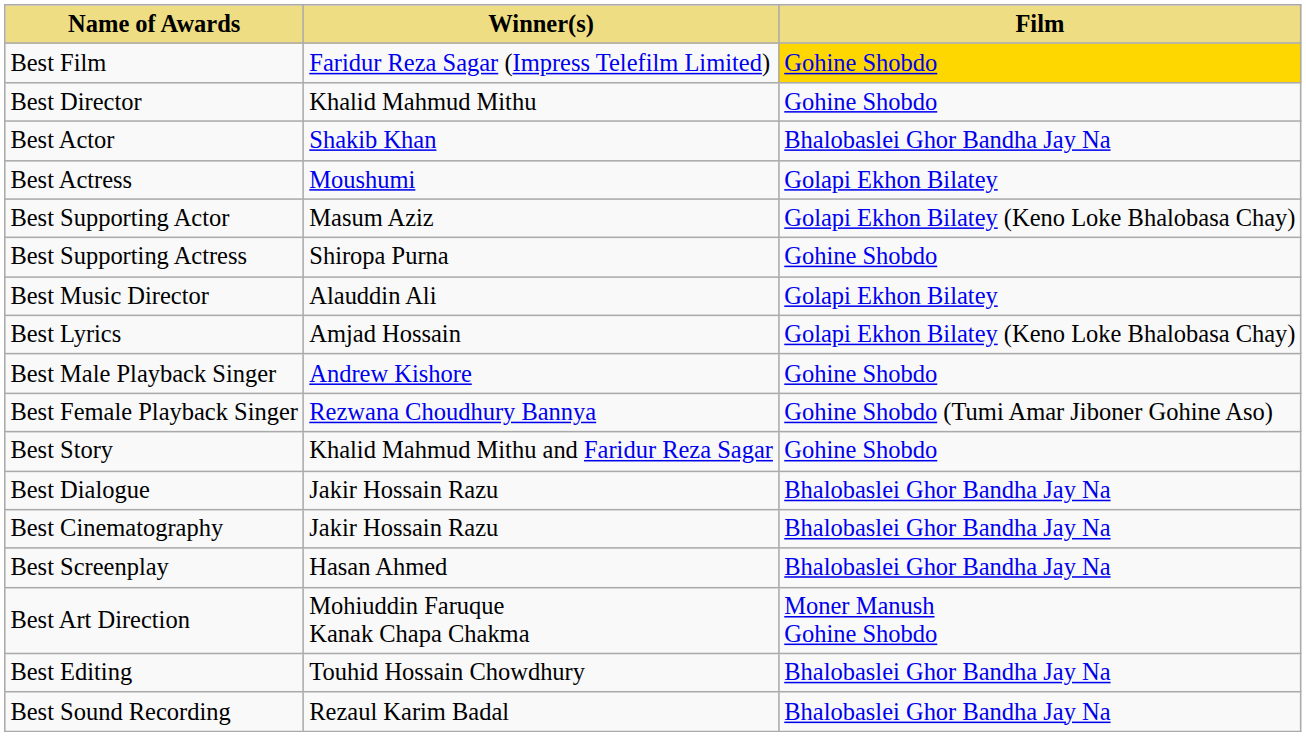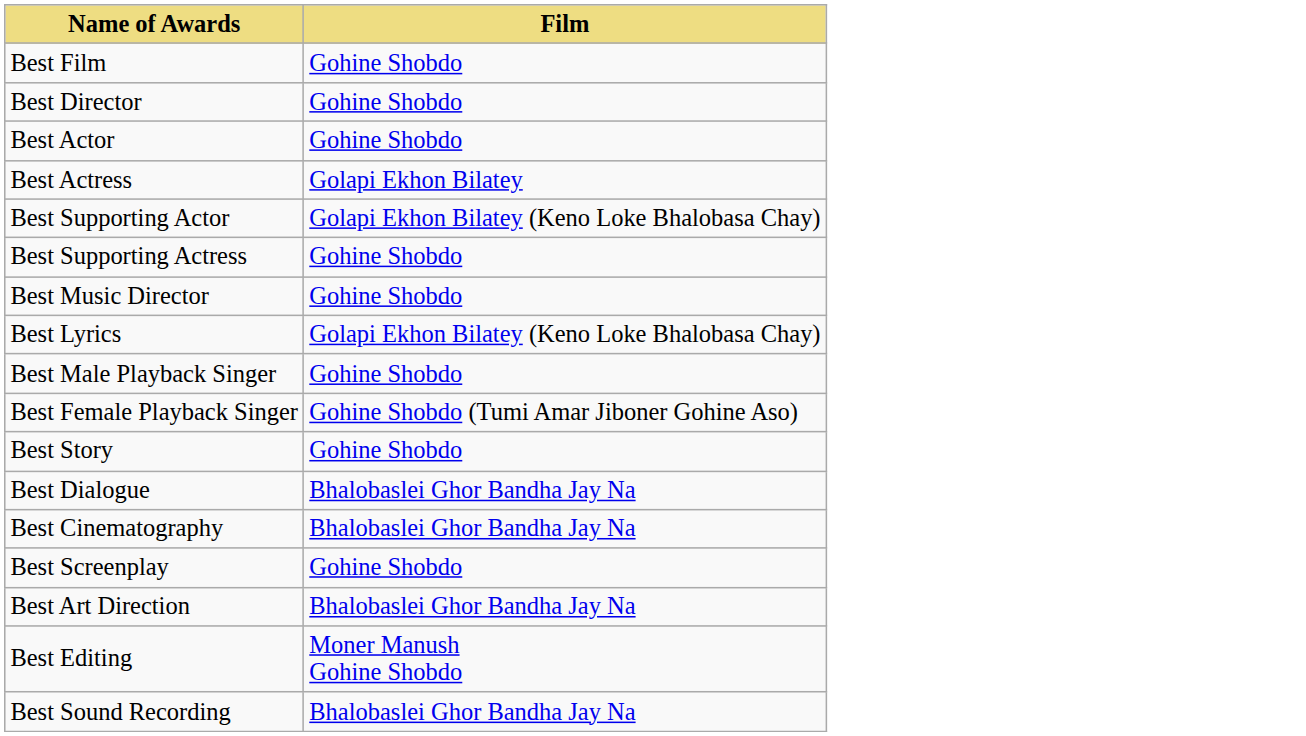- column: Winner(s) | Faridur Reza Sagar (Impress Telefilm Limited) | Khalid Mahmud Mithu | Shakib Khan | Moushumi | Masum Aziz | Shiropa Purna | Alauddin Ali | Amjad Hossain | Andrew Kishore | Rezwana Choudhury Bannya | Khalid Mahmud Mithu and Faridur Reza Sagar | Jakir Hossain Razu | Jakir Hossain Razu | Hasan Ahmed | Mohiuddin Faruque Kanak Chapa Chakma | Touhid Hossain Chowdhury | Rezaul Karim Badal
Best Film | Film: gold background -> no background
Best Actor | Film: Bhalobaslei Ghor Bandha Jay Na -> Gohine Shobdo
Best Music Director | Film: Golapi Ekhon Bilatey -> Gohine Shobdo
Best Screenplay | Film: Bhalobaslei Ghor Bandha Jay Na -> Gohine Shobdo
Best Art Direction | Film: Moner Manush Gohine Shobdo -> Bhalobaslei Ghor Bandha Jay Na
Best Editing | Film: Bhalobaslei Ghor Bandha Jay Na -> Moner Manush Gohine Shobdo
